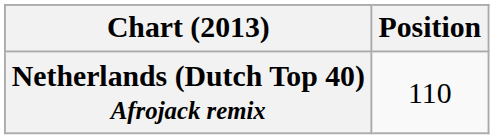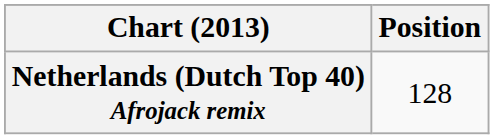Netherlands (Dutch Top 40) Afrojack remix | Position: 110 -> 128
